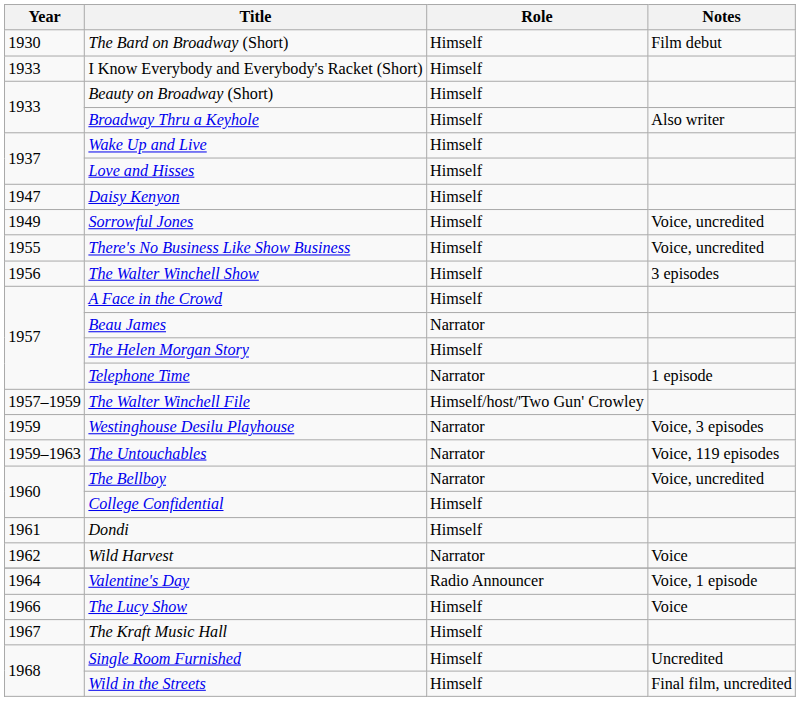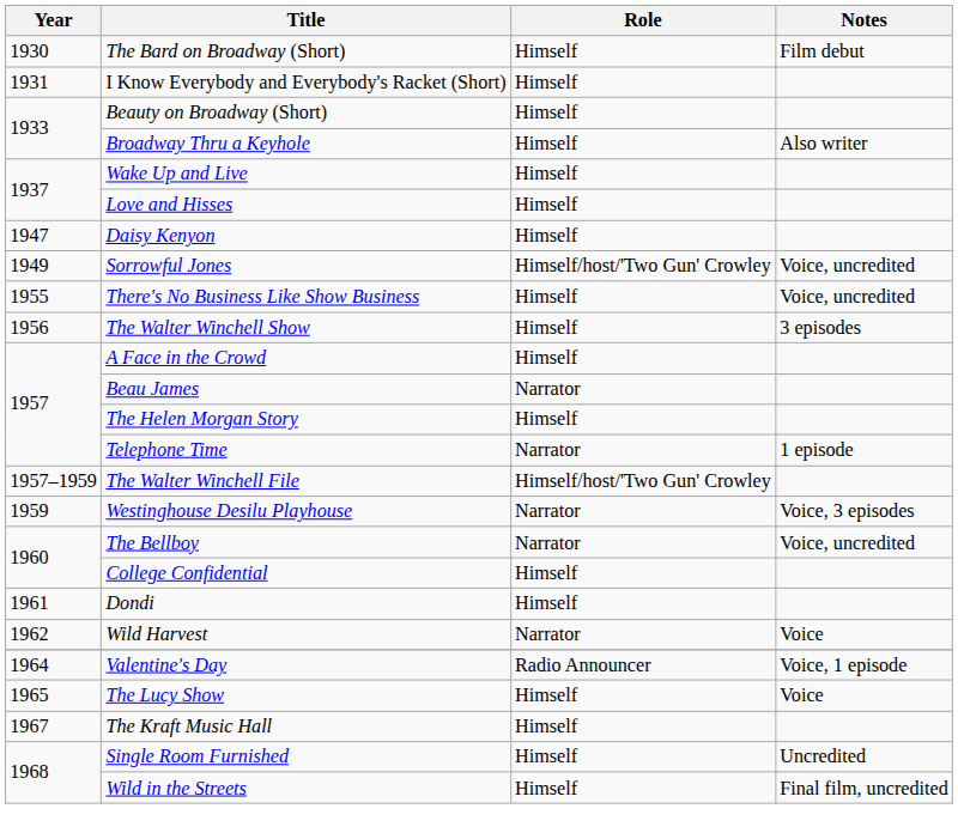I Know Everybody and Everybody's Racket (Short) | Year: 1933 -> 1931
Sorrowful Jones | Role: Himself -> Himself/host/'Two Gun' Crowley
- row: 1959–1963 | The Untouchables | Narrator | Voice, 119 episodes
The Lucy Show | Year: 1966 -> 1965
